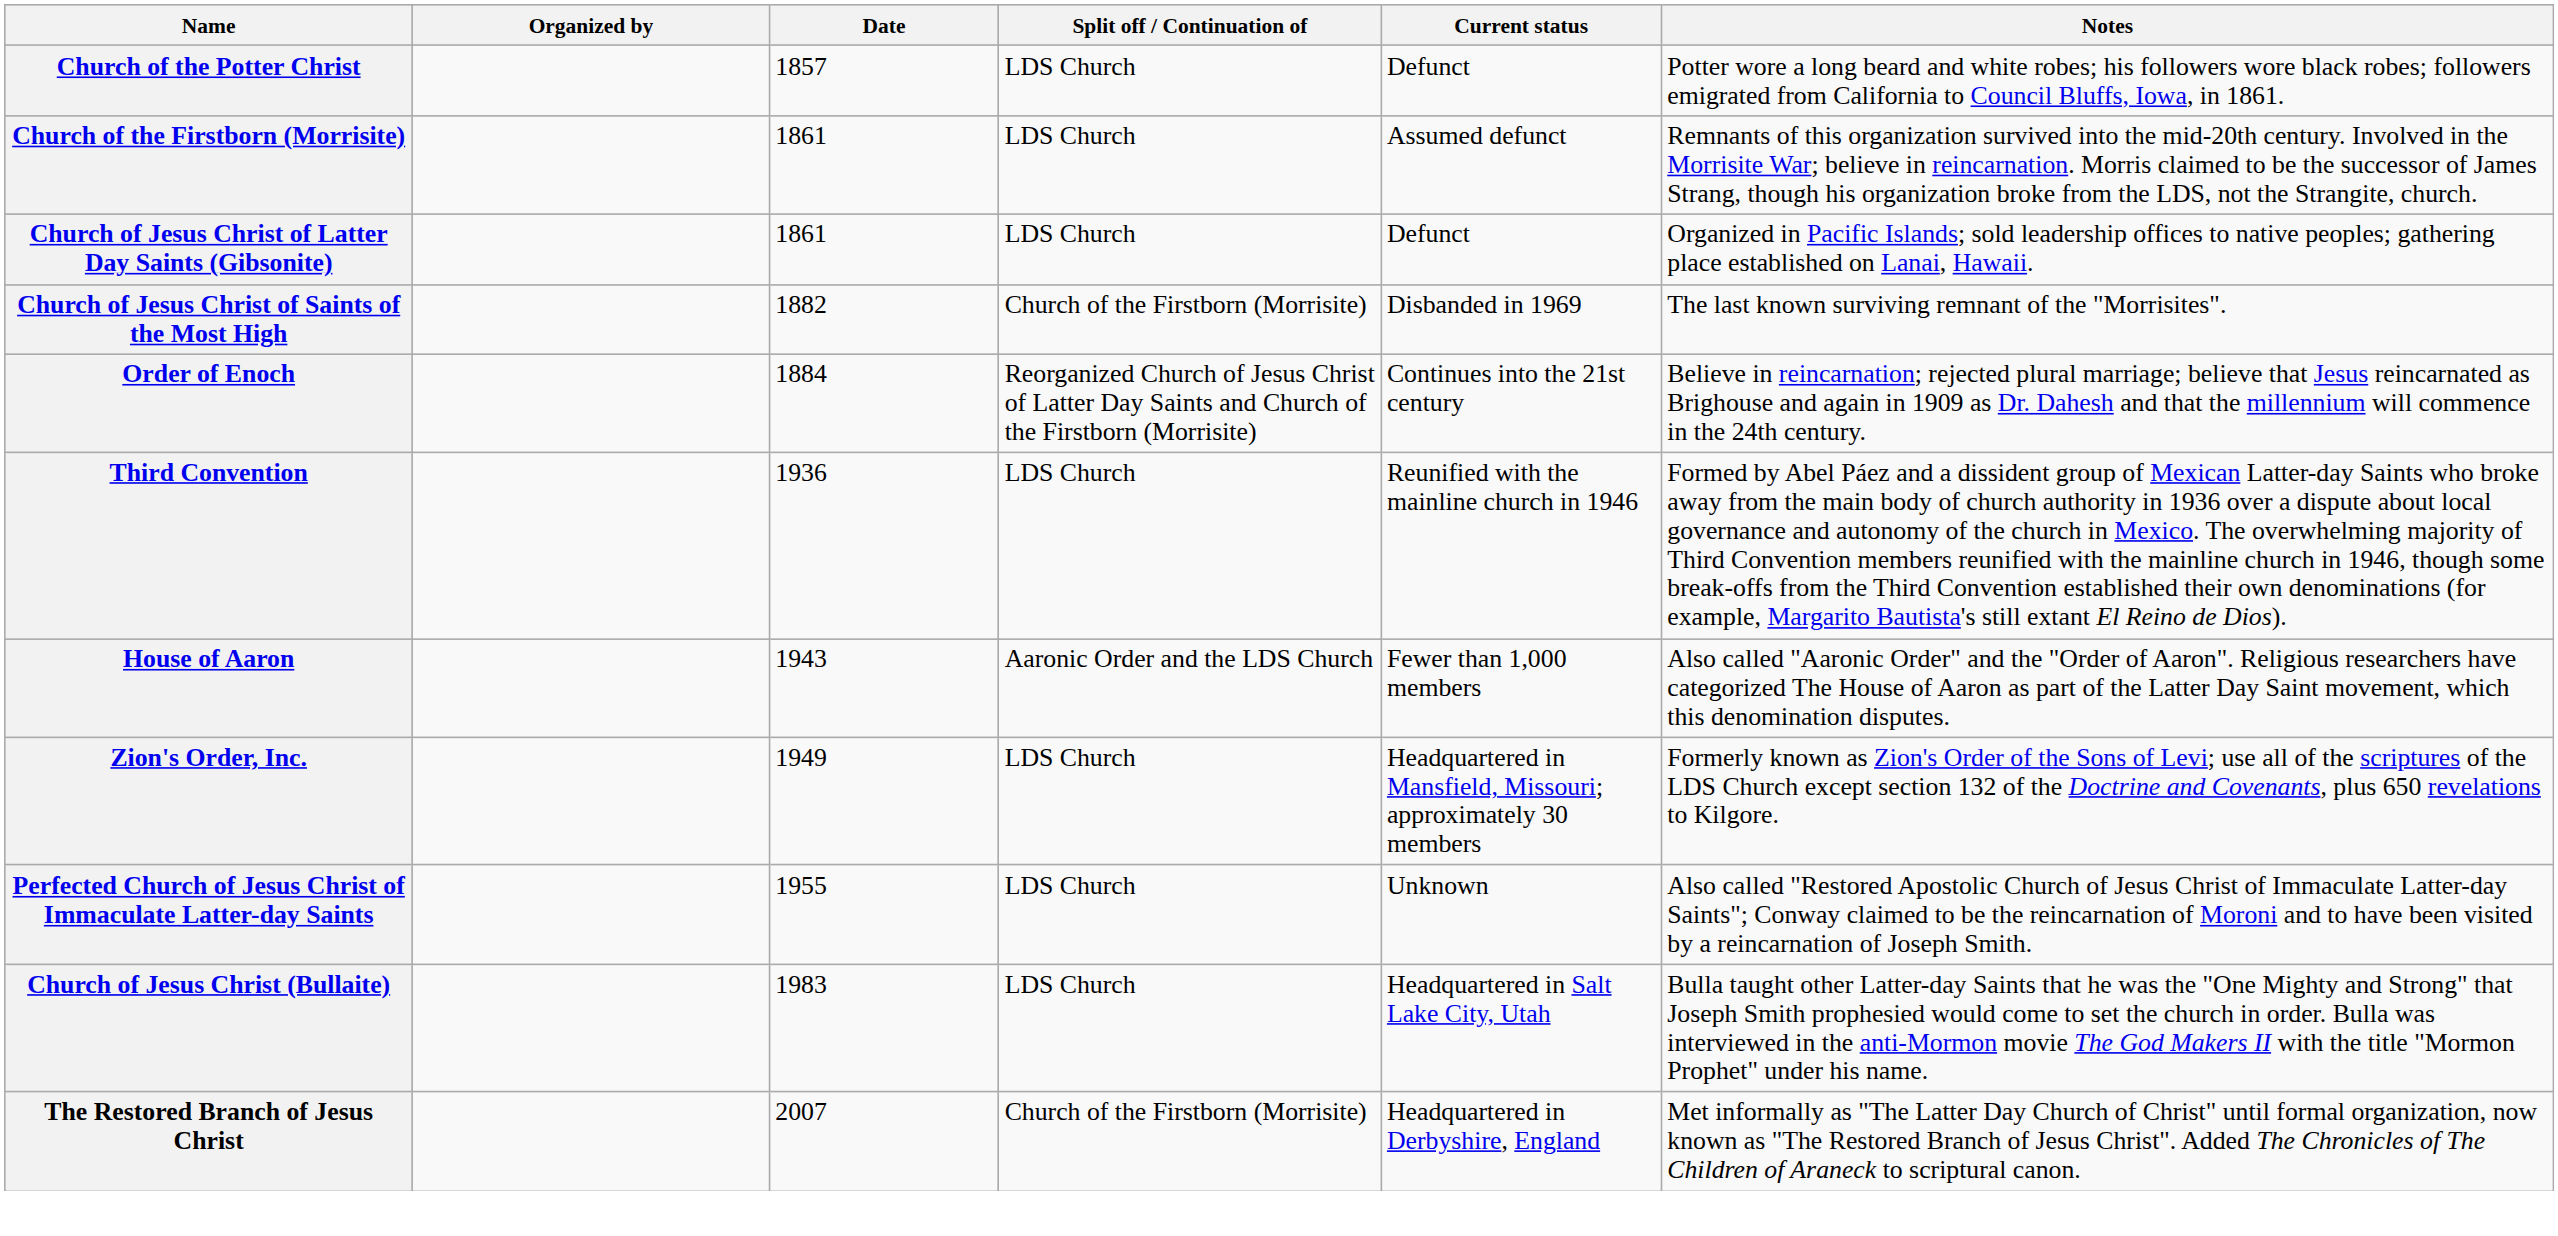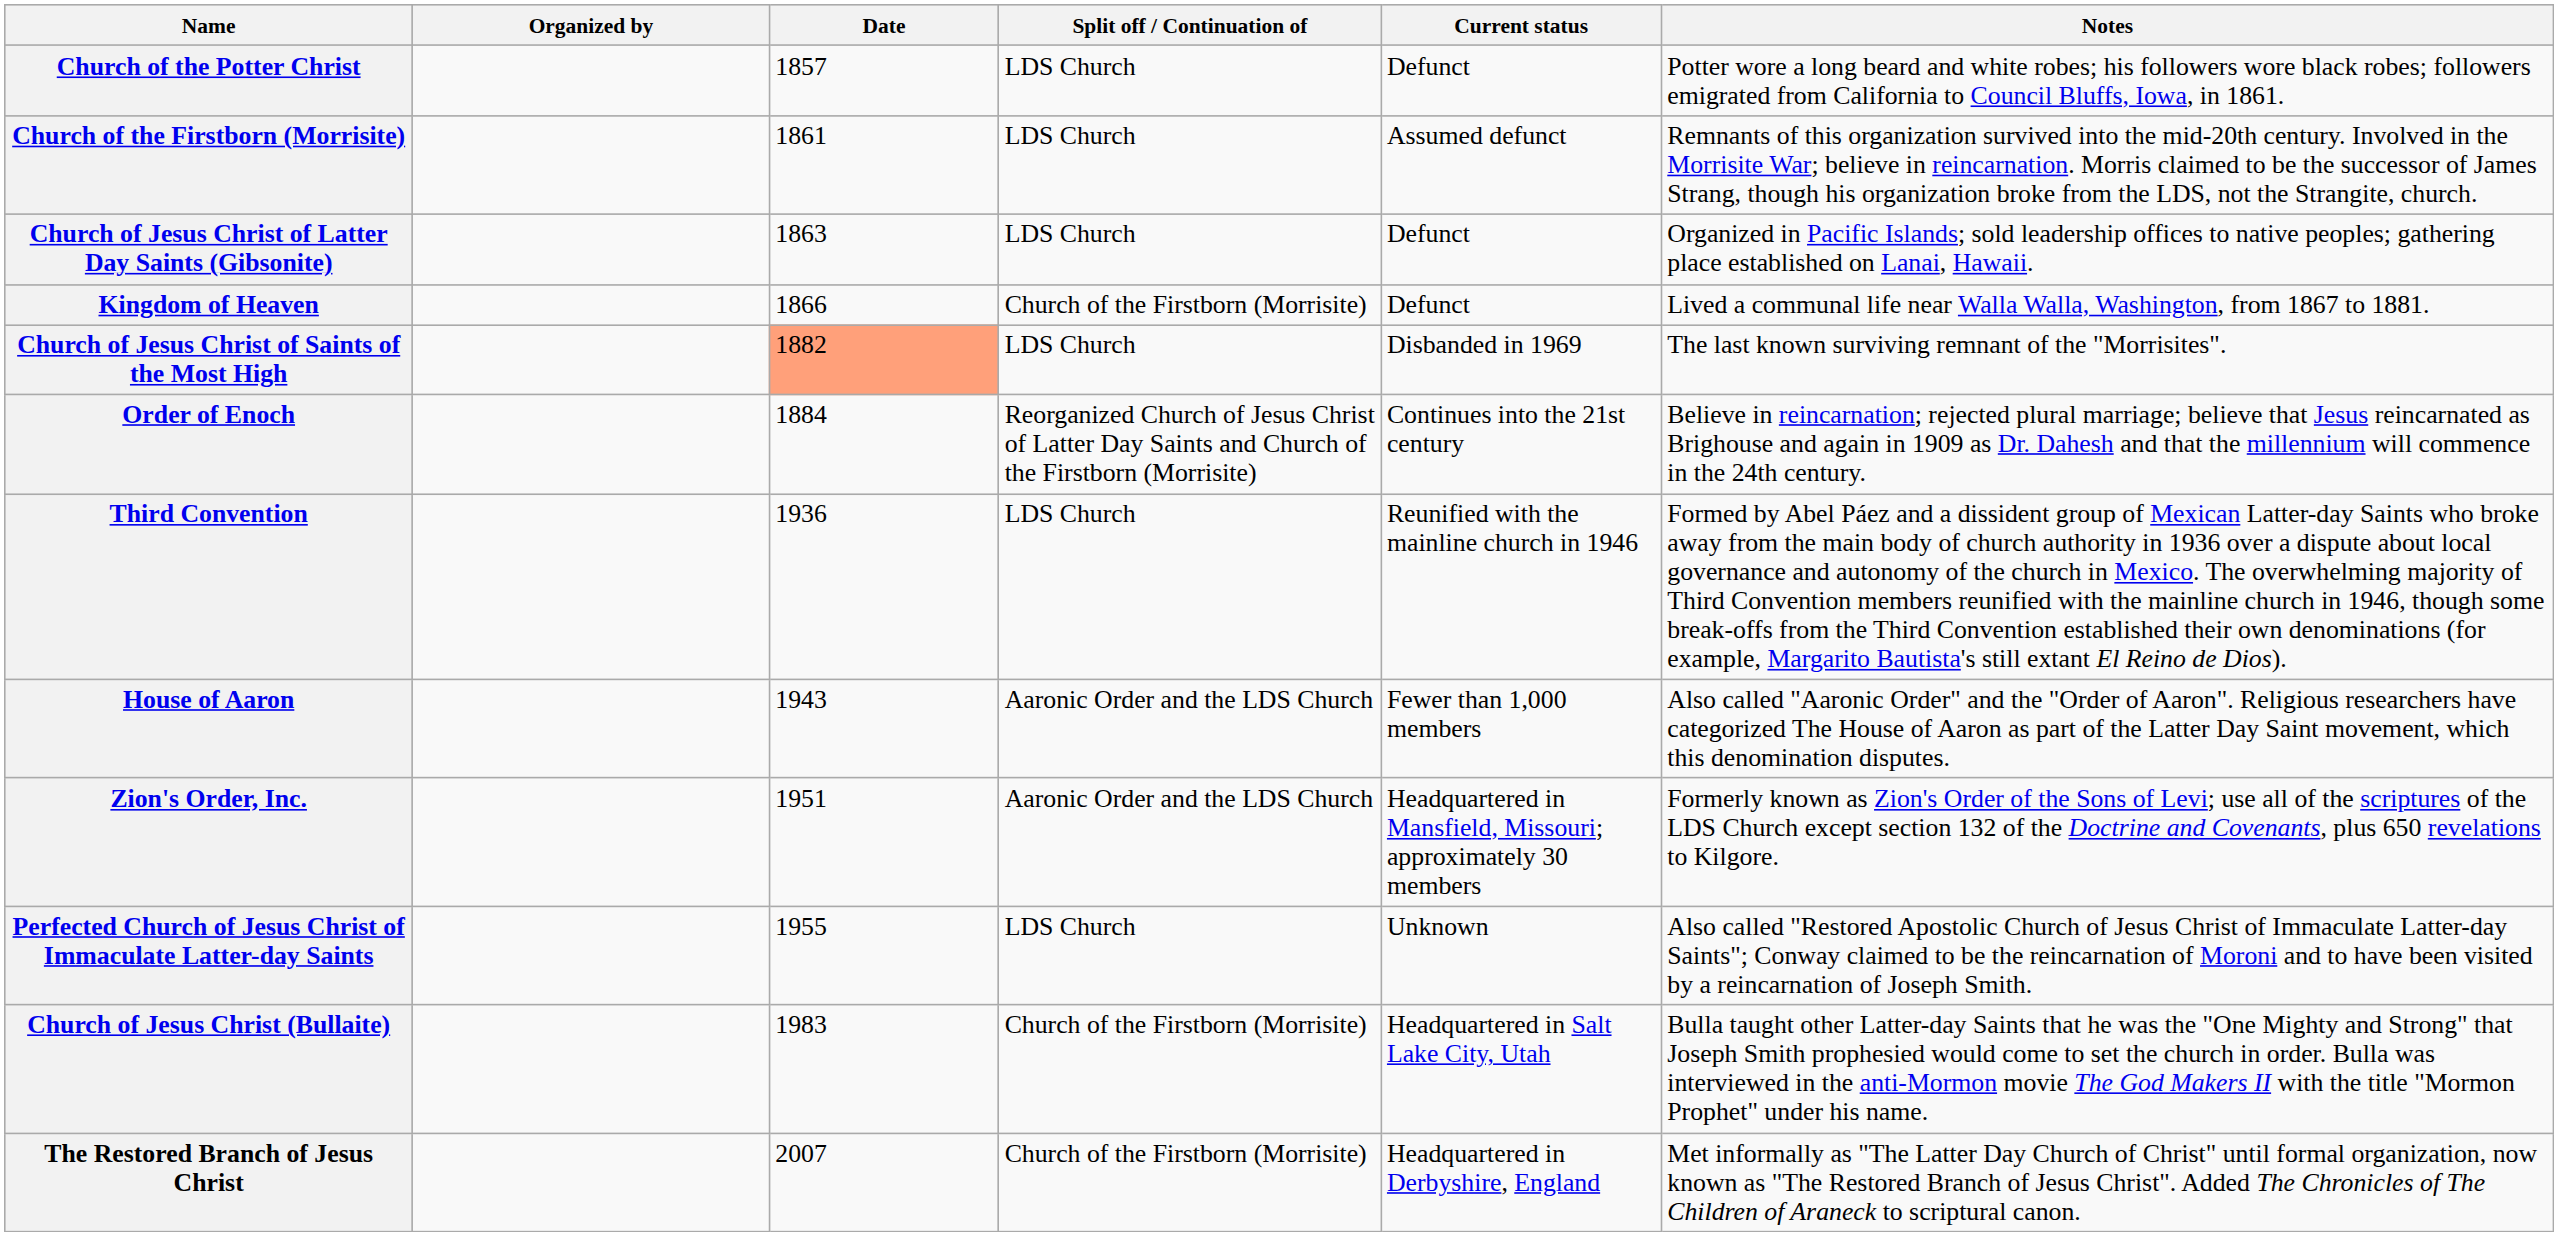Church of Jesus Christ of Latter Day Saints (Gibsonite) | Date: 1861 -> 1863
+ row: Kingdom of Heaven | 1866 | Church of the Firstborn (Morrisite) | Defunct | Lived a communal life near Walla Walla, Washington, from 1867 to 1881.
Church of Jesus Christ of Saints of the Most High | Date: no background -> lightsalmon background
Church of Jesus Christ of Saints of the Most High | Split off / Continuation of: Church of the Firstborn (Morrisite) -> LDS Church
Zion's Order, Inc. | Date: 1949 -> 1951
Zion's Order, Inc. | Split off / Continuation of: LDS Church -> Aaronic Order and the LDS Church
Church of Jesus Christ (Bullaite) | Split off / Continuation of: LDS Church -> Church of the Firstborn (Morrisite)
